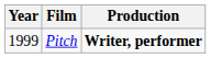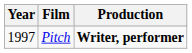Pitch | Year: 1999 -> 1997
